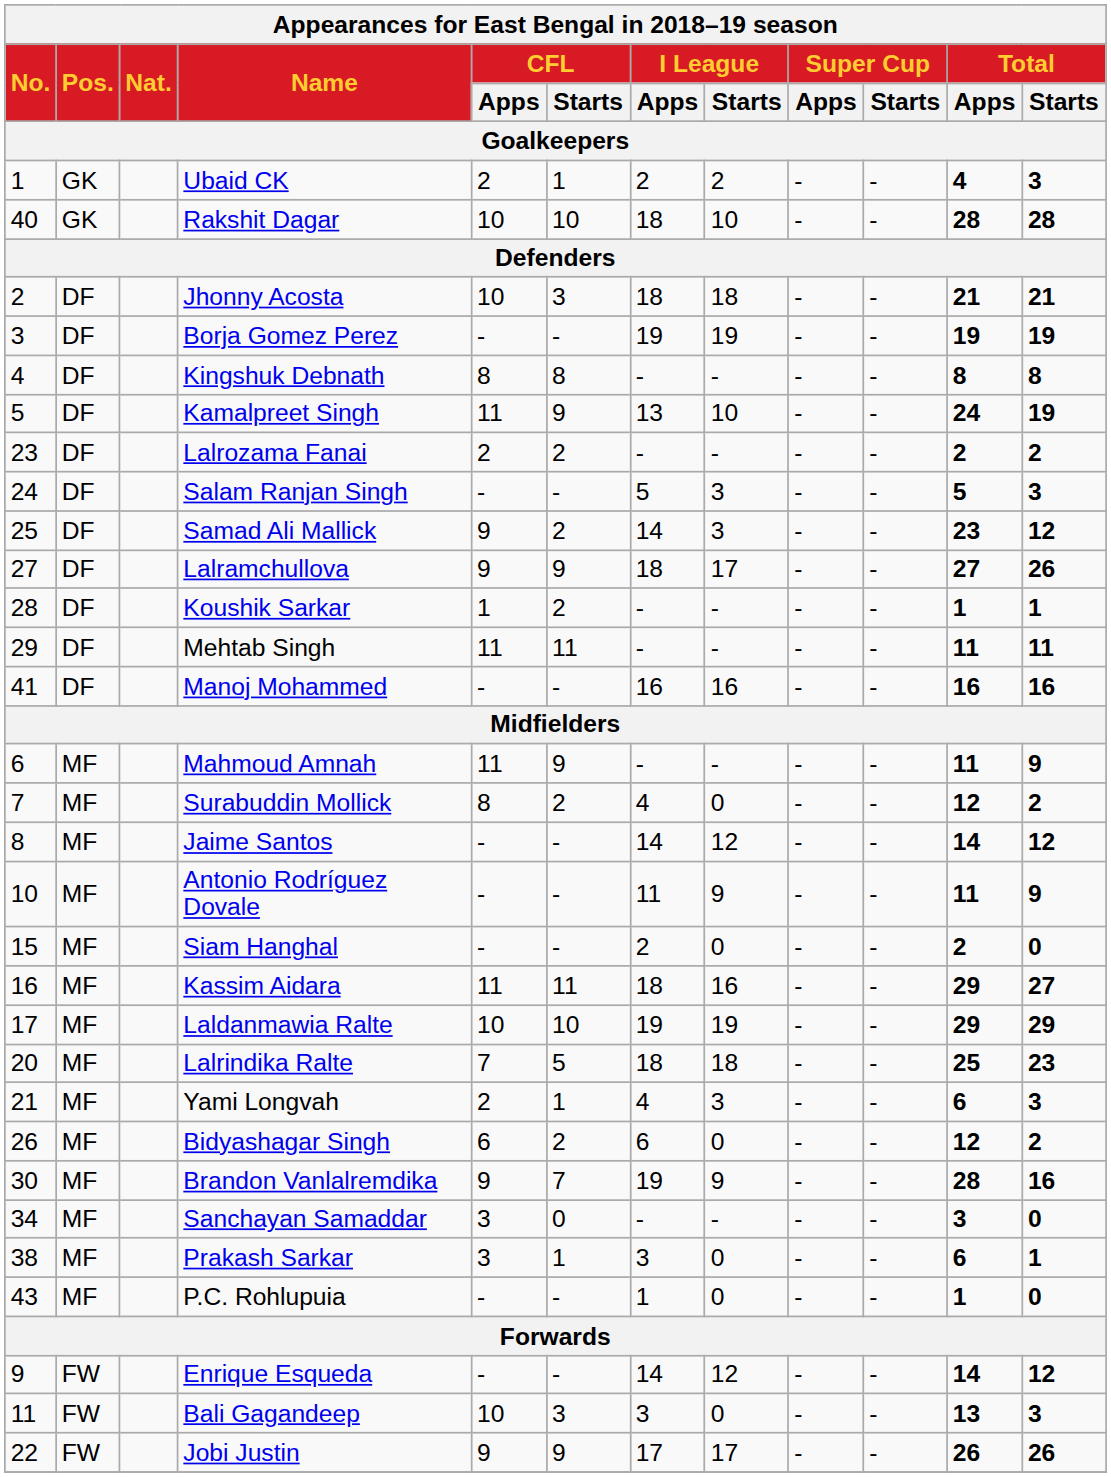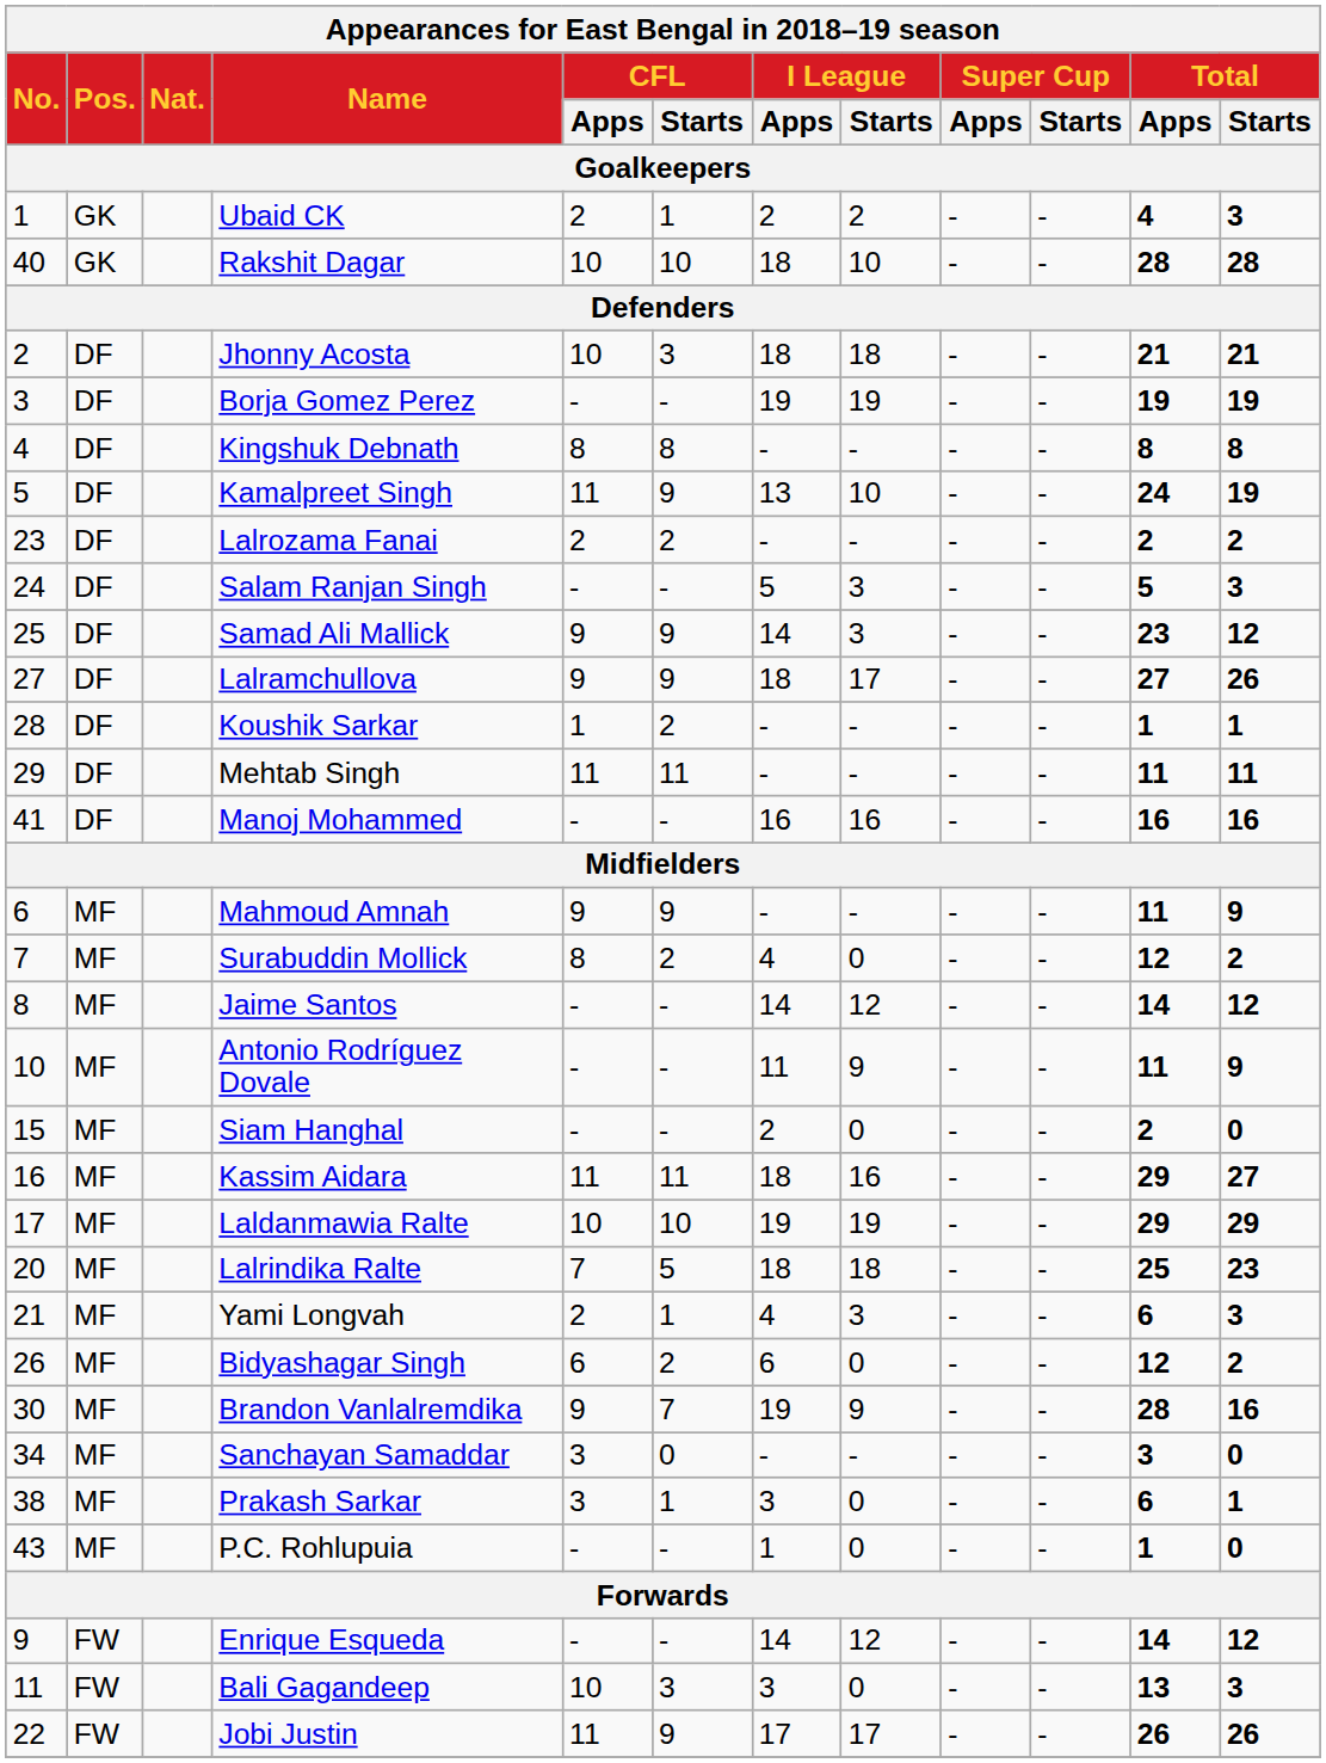Samad Ali Mallick | CFL / Starts / Goalkeepers: 2 -> 9
Mahmoud Amnah | CFL / Apps / Goalkeepers: 11 -> 9
Jobi Justin | CFL / Apps / Goalkeepers: 9 -> 11
